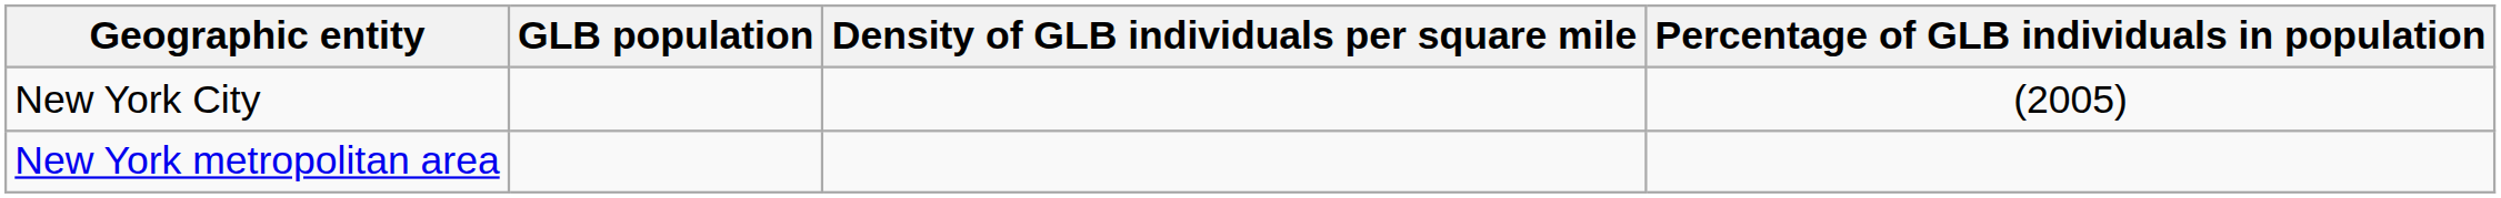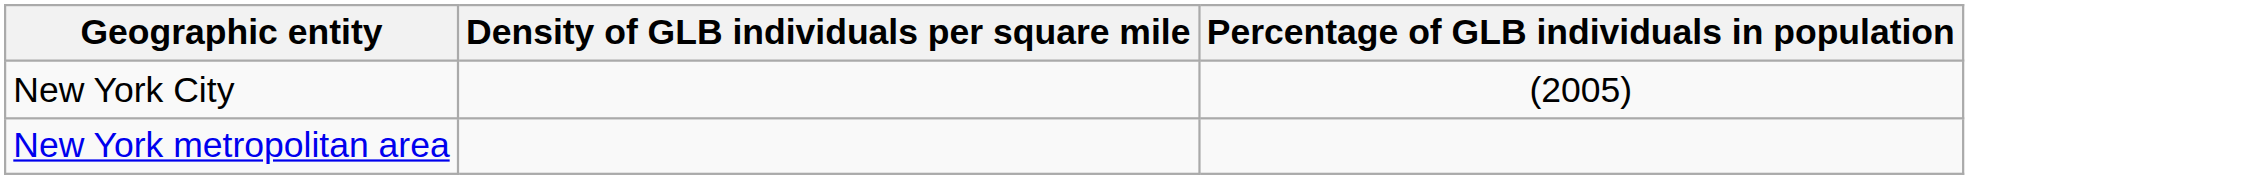- column: GLB population
